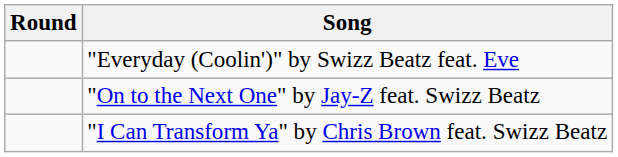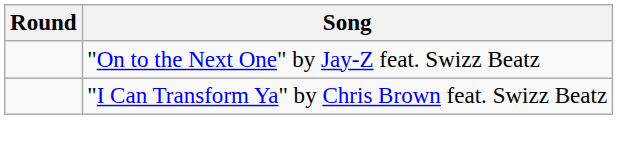- row: "Everyday (Coolin')" by Swizz Beatz feat. Eve
